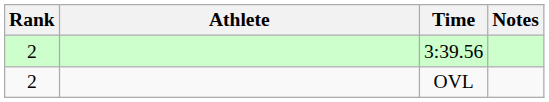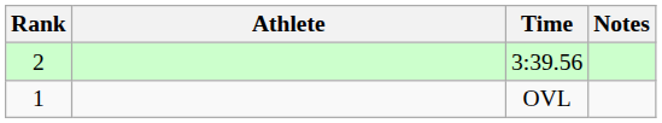OVL | Rank: 2 -> 1
